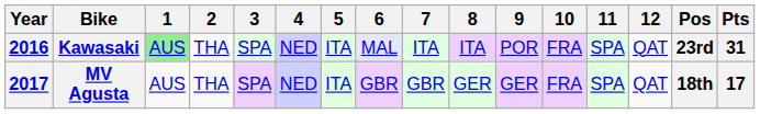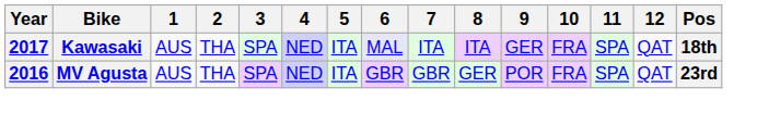- column: Pts | 31 | 17
Kawasaki | Year: 2016 -> 2017
Kawasaki | 1: lightgreen background -> no background
Kawasaki | 9: POR -> GER
Kawasaki | Pos: 23rd -> 18th
MV Agusta | Year: 2017 -> 2016
MV Agusta | 9: GER -> POR
MV Agusta | Pos: 18th -> 23rd
